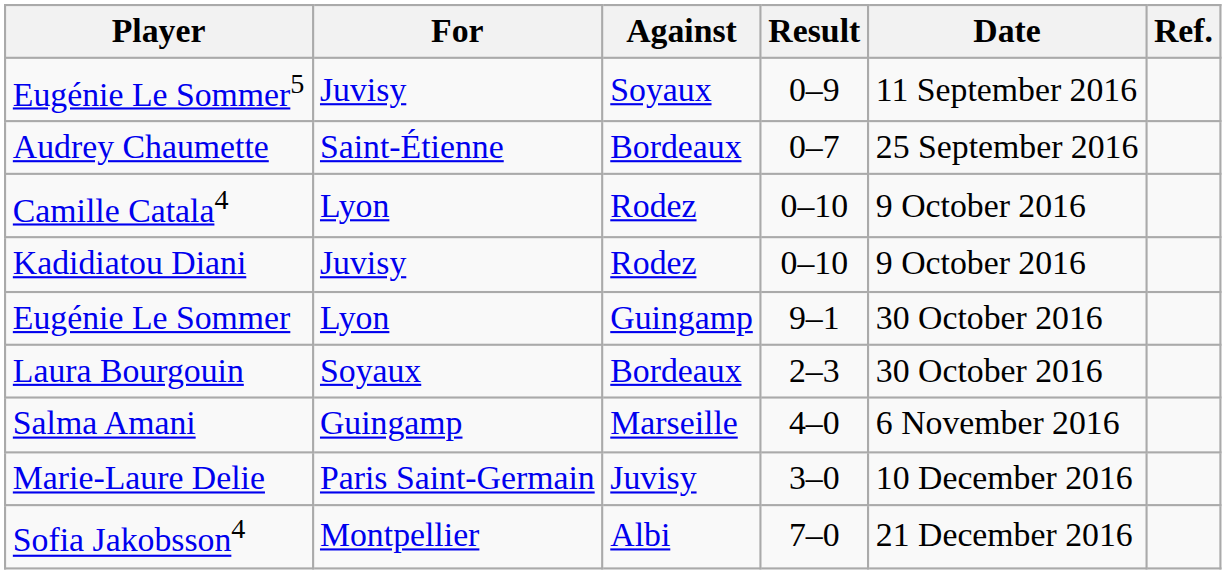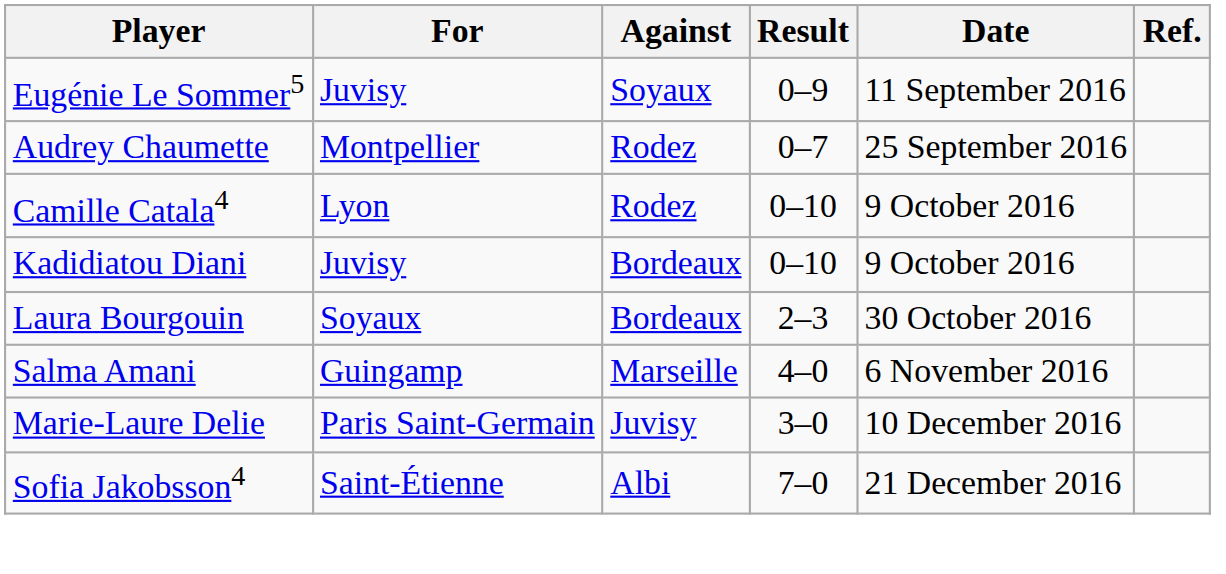Audrey Chaumette | For: Saint-Étienne -> Montpellier
Audrey Chaumette | Against: Bordeaux -> Rodez
Kadidiatou Diani | Against: Rodez -> Bordeaux
- row: Eugénie Le Sommer | Lyon | Guingamp | 9–1 | 30 October 2016
Sofia Jakobsson4 | For: Montpellier -> Saint-Étienne
